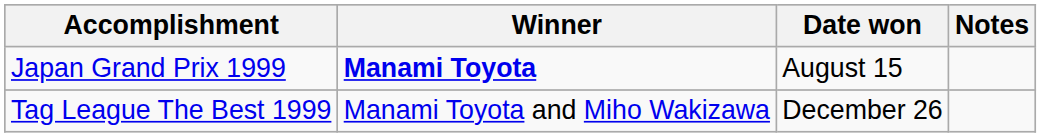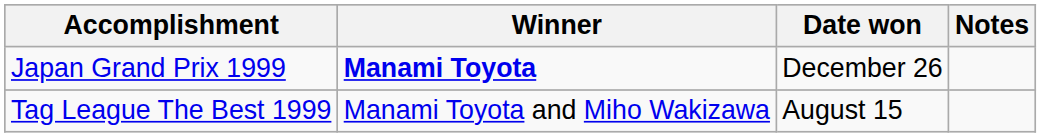Japan Grand Prix 1999 | Date won: August 15 -> December 26
Tag League The Best 1999 | Date won: December 26 -> August 15
